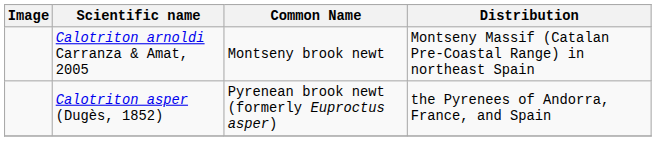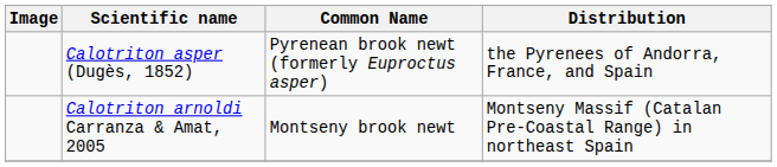rows swapped: Calotriton arnoldi Carranza & Amat, 2005 <-> Calotriton asper (Dugès, 1852)
